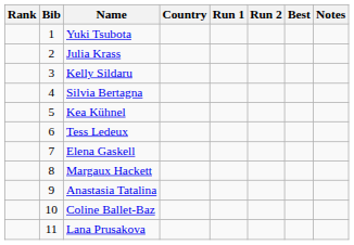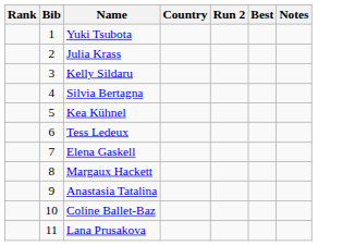- column: Run 1
